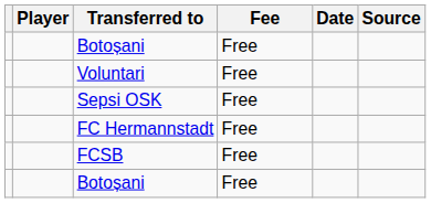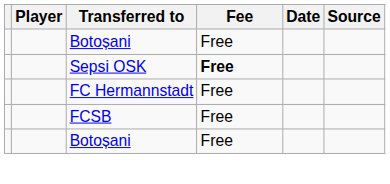- row: Voluntari | Free
Sepsi OSK | Fee: normal -> bold
